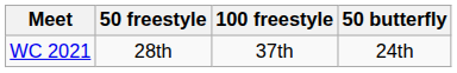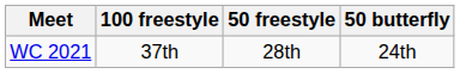columns swapped: 50 freestyle <-> 100 freestyle
